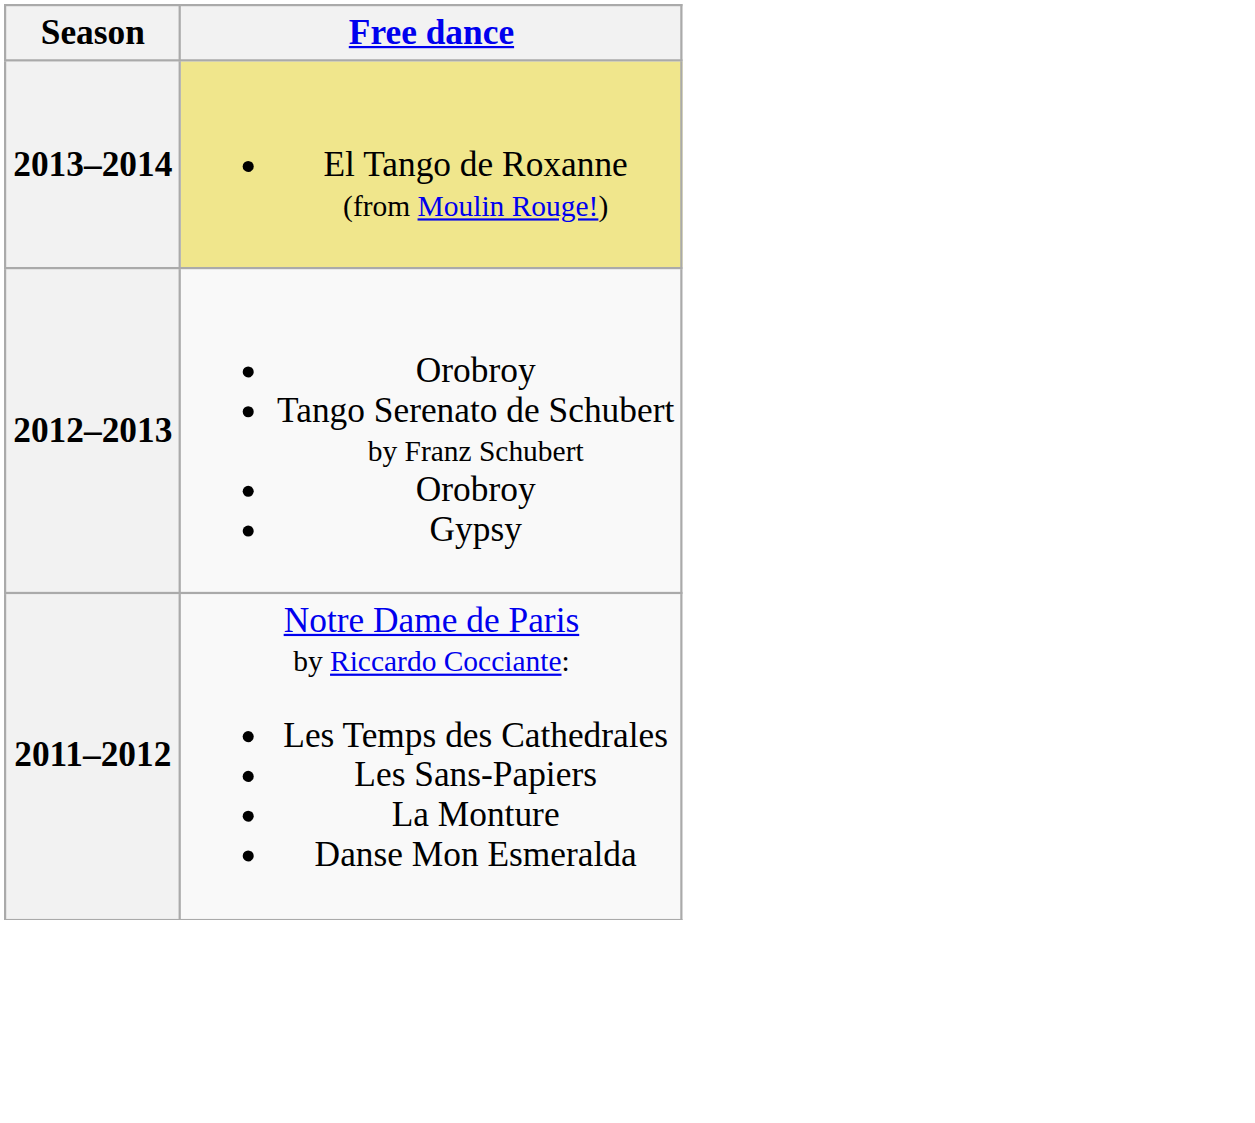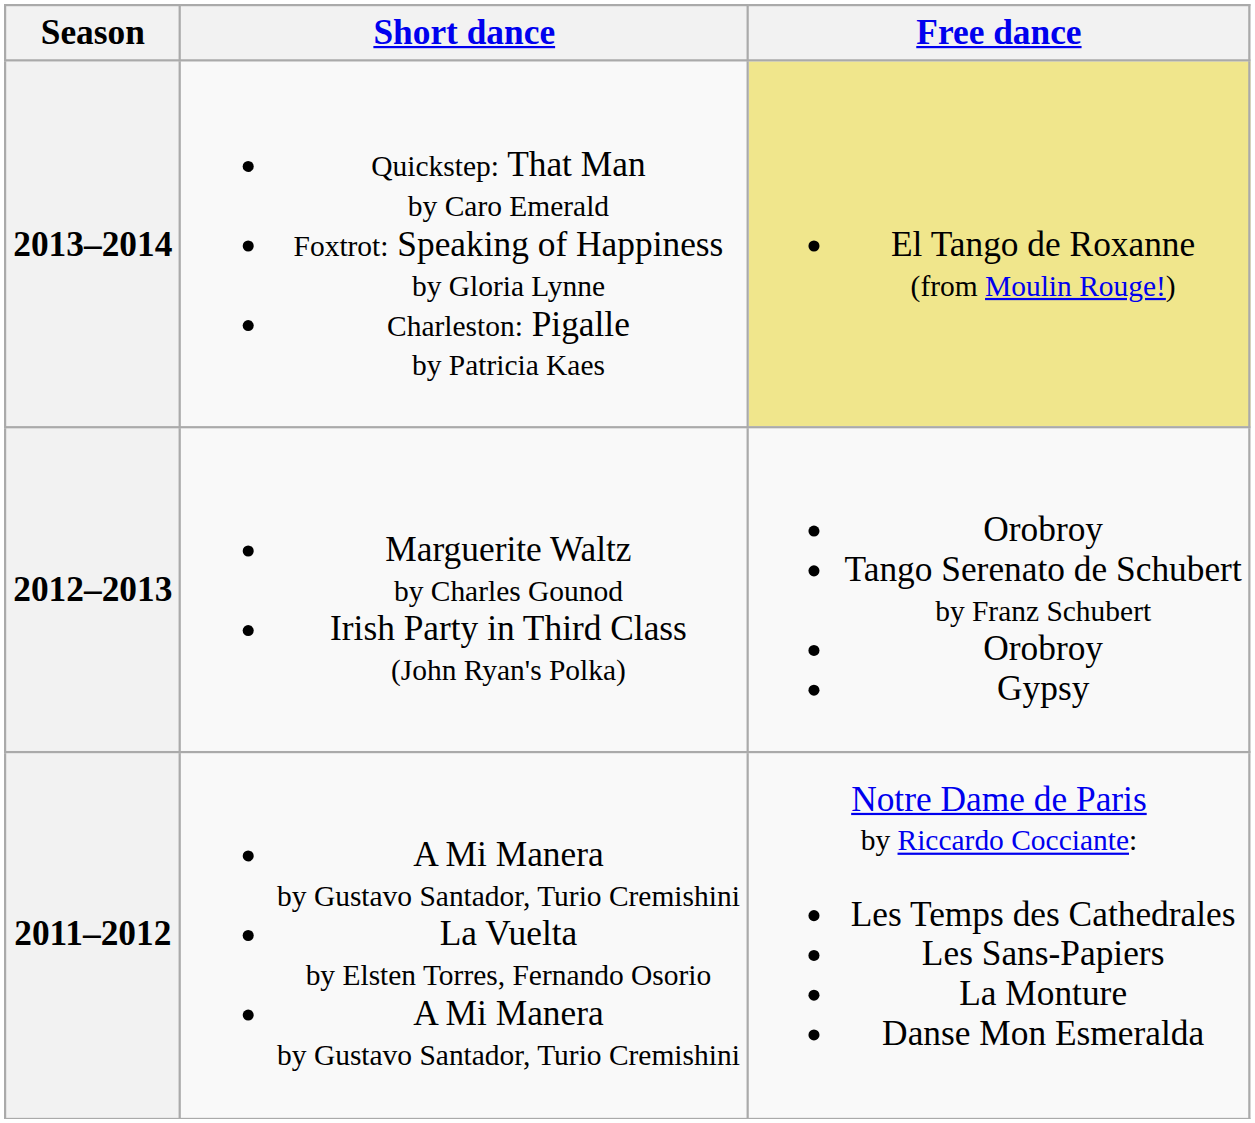+ column: Short dance | Quickstep: That Man by Caro Emerald Foxtrot: Speaking of Happiness by Gloria Lynne Charleston: Pigalle by Patricia Kaes | Marguerite Waltz by Charles Gounod Irish Party in Third Class (John Ryan's Polka) | A Mi Manera by Gustavo Santador, Turio Cremishini La Vuelta by Elsten Torres, Fernando Osorio A Mi Manera by Gustavo Santador, Turio Cremishini
